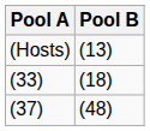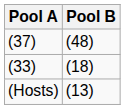rows swapped: (Hosts) <-> (37)
